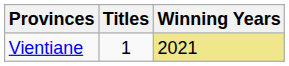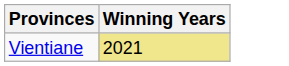- column: Titles | 1
